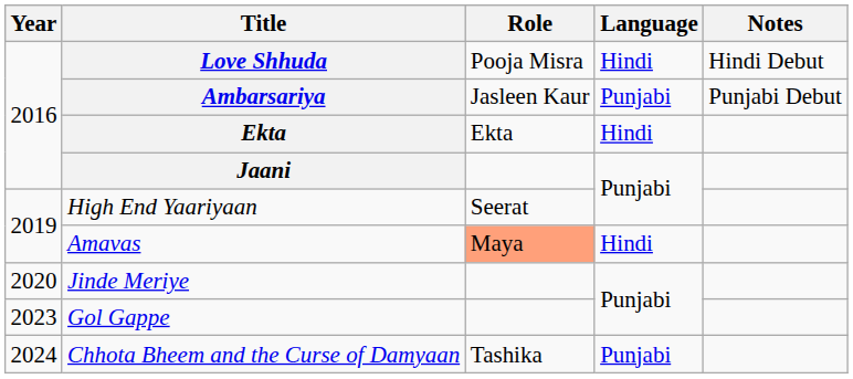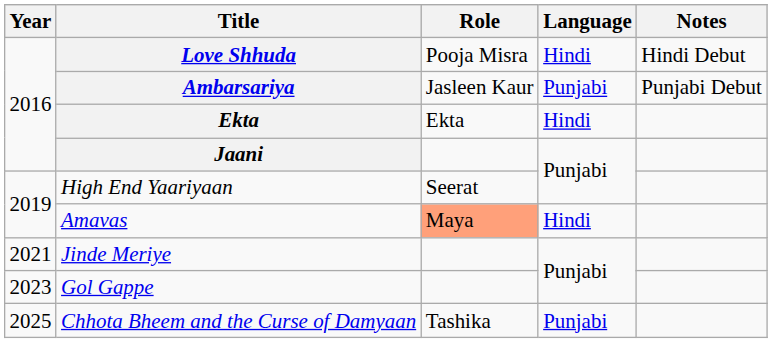Jinde Meriye | Year: 2020 -> 2021
Chhota Bheem and the Curse of Damyaan | Year: 2024 -> 2025
